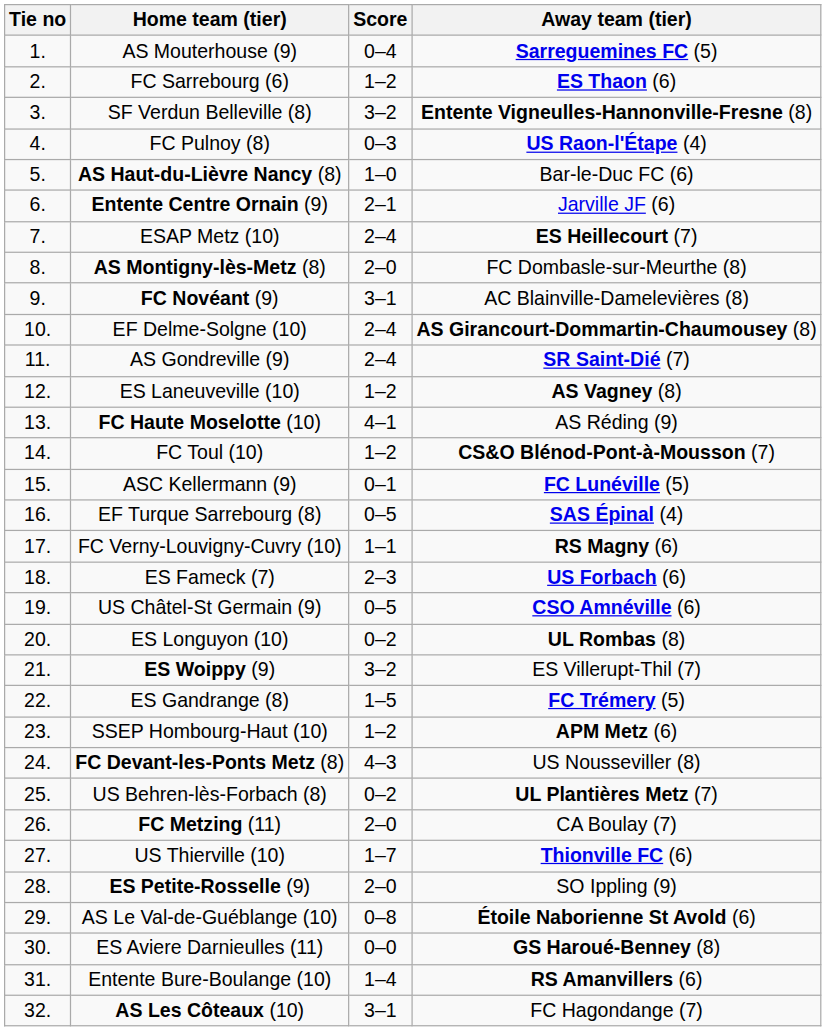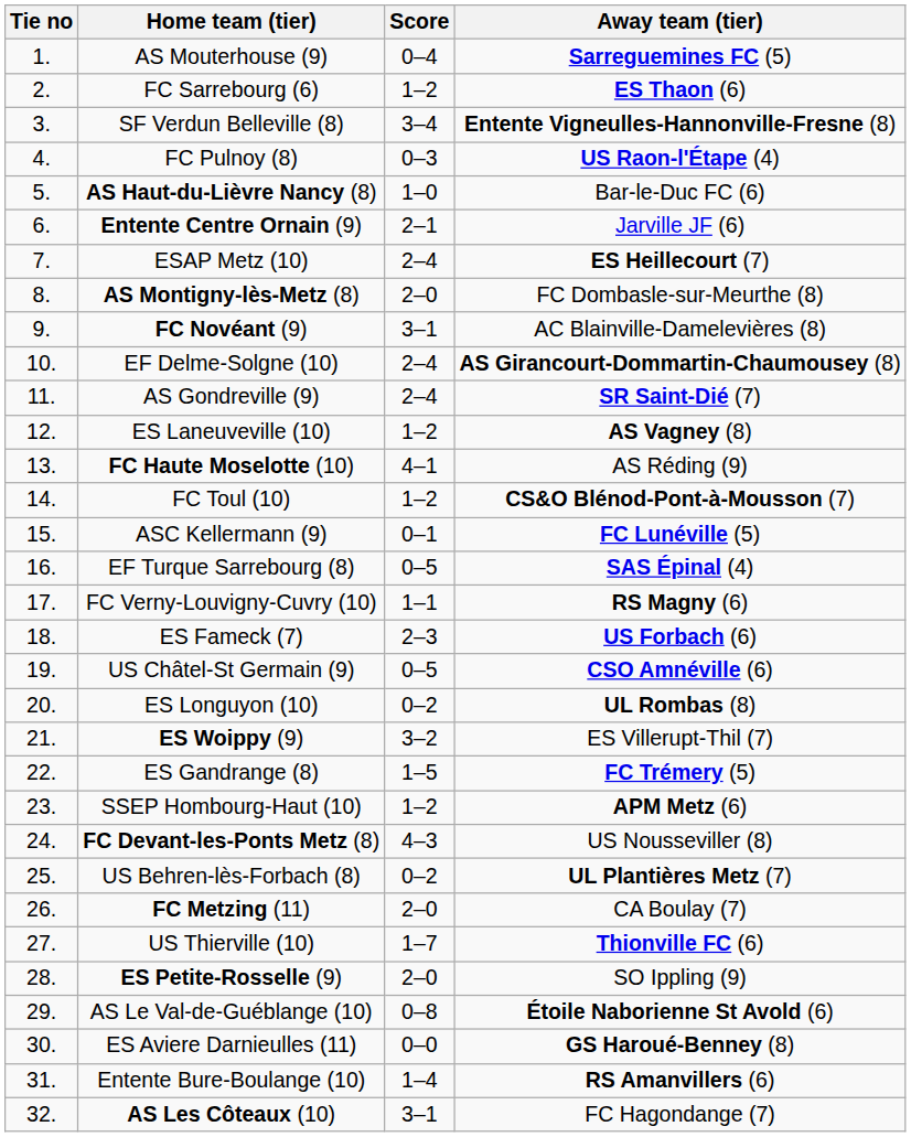SF Verdun Belleville (8) | Score: 3–2 -> 3–4
